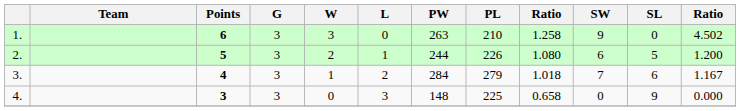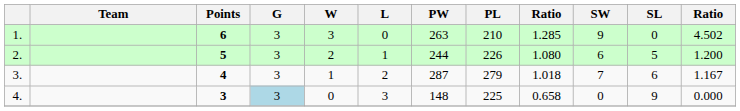1. | column 9: 1.258 -> 1.285
3. | PW: 284 -> 287
4. | G: no background -> lightblue background
